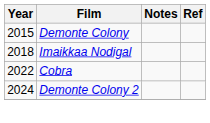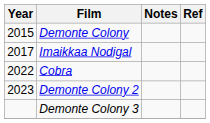Imaikkaa Nodigal | Year: 2018 -> 2017
Demonte Colony 2 | Year: 2024 -> 2023
+ row: Demonte Colony 3
